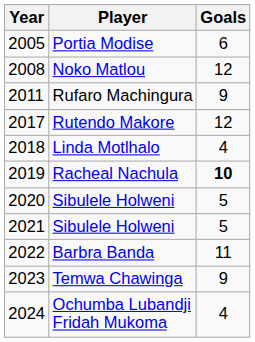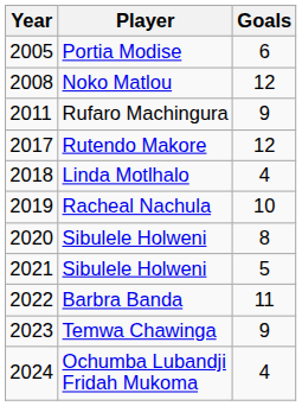Racheal Nachula | Goals: bold -> normal
2020 / Sibulele Holweni | Goals: 5 -> 8
